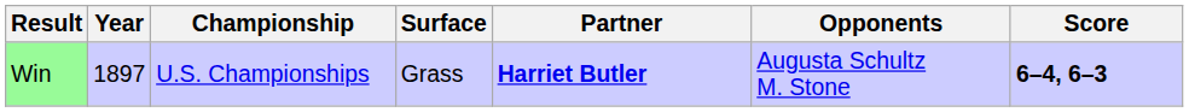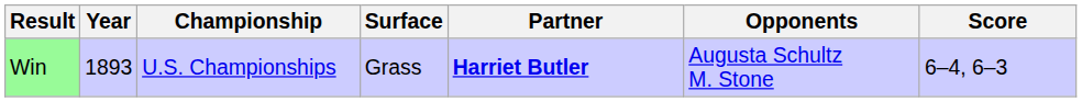Win | Year: 1897 -> 1893
Win | Score: bold -> normal
